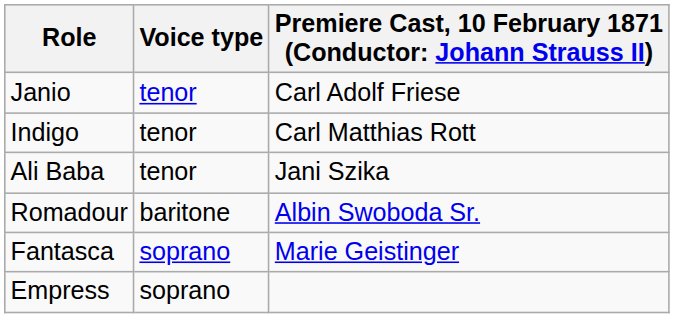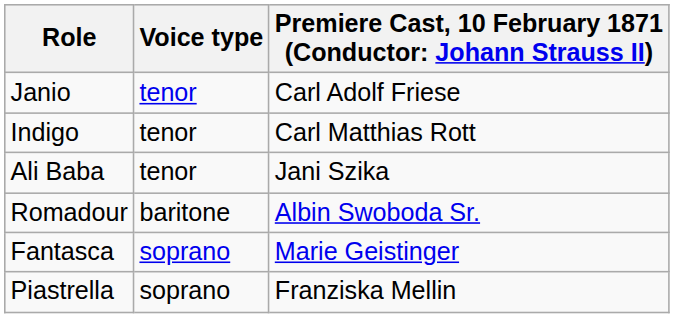+ row: Piastrella | soprano | Franziska Mellin
- row: Empress | soprano
